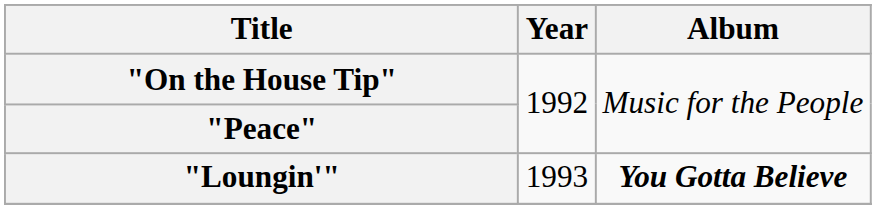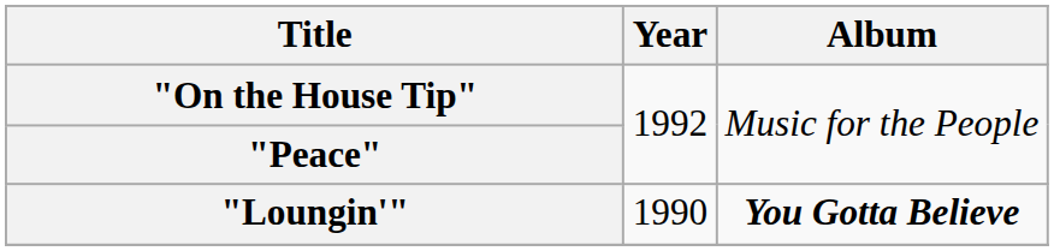"Loungin'" | Year: 1993 -> 1990
